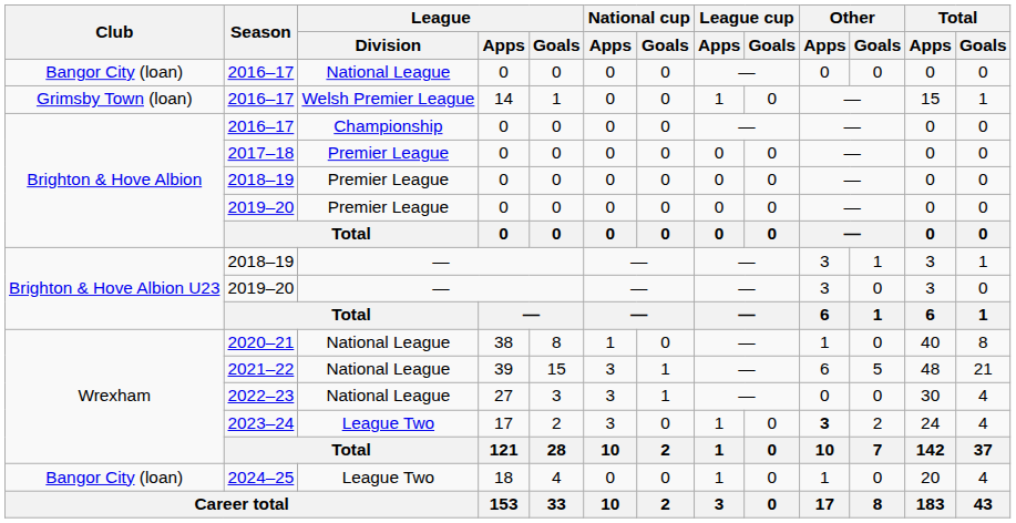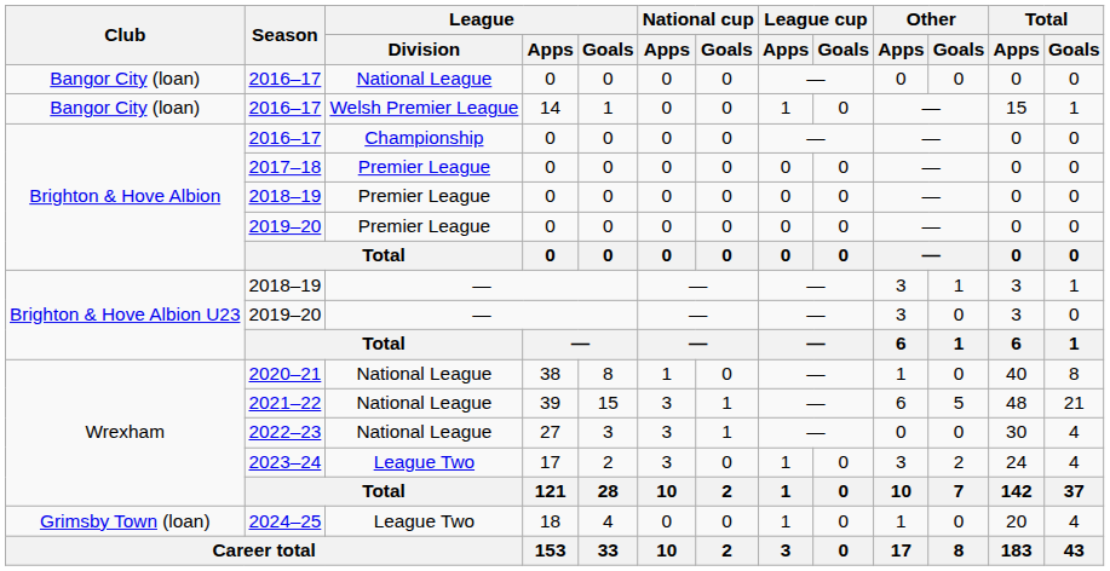2016–17 / Welsh Premier League | Club: Grimsby Town (loan) -> Bangor City (loan)
2023–24 | Other / Apps: bold -> normal
2024–25 | Club: Bangor City (loan) -> Grimsby Town (loan)
